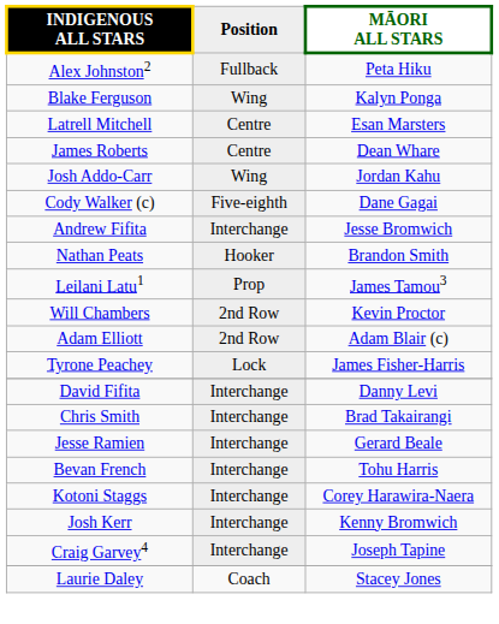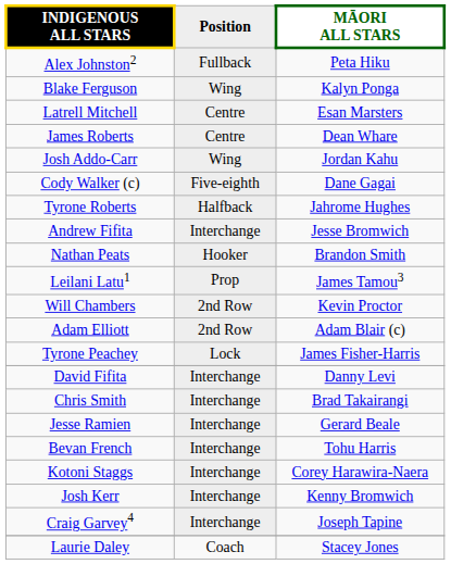+ row: Tyrone Roberts | Halfback | Jahrome Hughes
